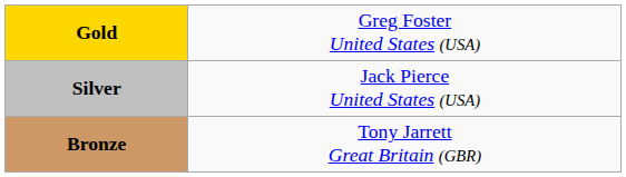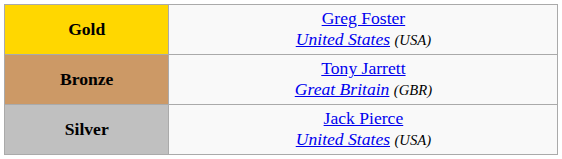rows swapped: Silver <-> Bronze
